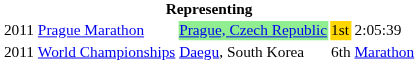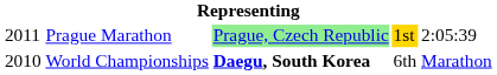World Championships | column 1: 2011 -> 2010
World Championships | column 3: normal -> bold
